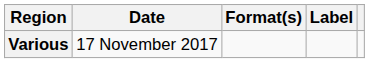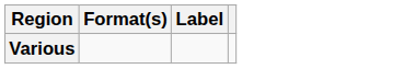- column: Date | 17 November 2017
